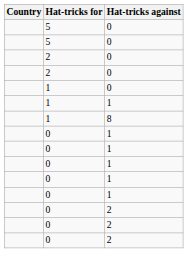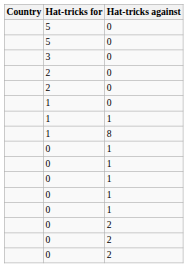+ row: 3 | 0
